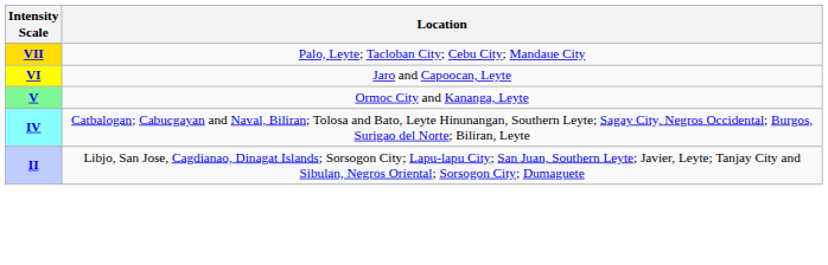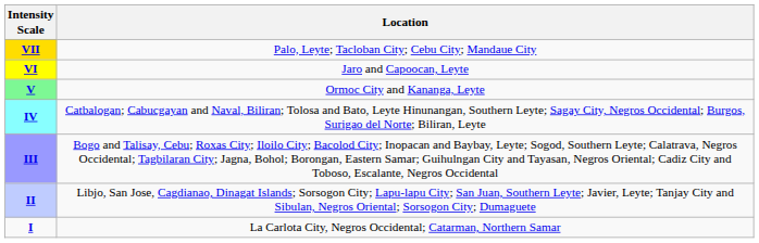+ row: III | Bogo and Talisay, Cebu; Roxas City; Iloilo City; Bacolod City; Inopacan and Baybay, Leyte; Sogod, Southern Leyte; Calatrava, Negros Occidental; Tagbilaran City; Jagna, Bohol; Borongan, Eastern Samar; Guihulngan City and Tayasan, Negros Oriental; Cadiz City and Toboso, Escalante, Negros Occidental
+ row: I | La Carlota City, Negros Occidental; Catarman, Northern Samar
